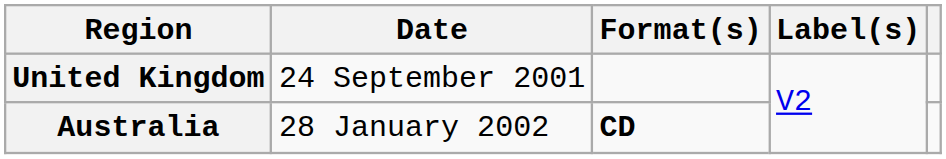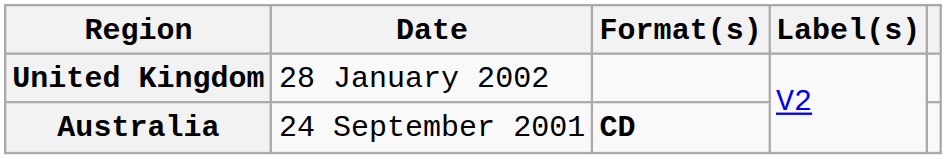United Kingdom | Date: 24 September 2001 -> 28 January 2002
Australia | Date: 28 January 2002 -> 24 September 2001
